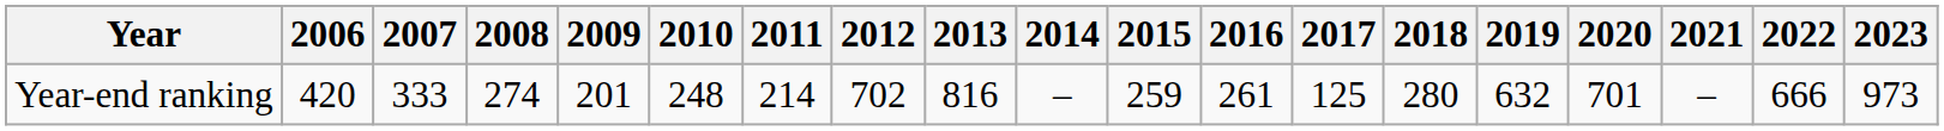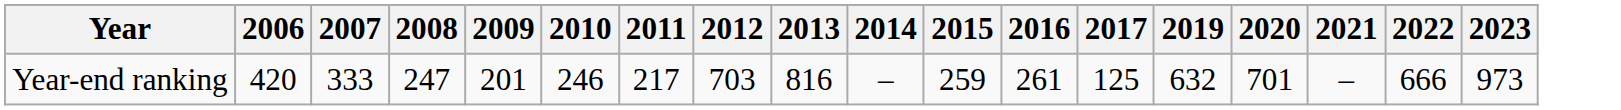- column: 2018 | 280
Year-end ranking | 2008: 274 -> 247
Year-end ranking | 2010: 248 -> 246
Year-end ranking | 2011: 214 -> 217
Year-end ranking | 2012: 702 -> 703
